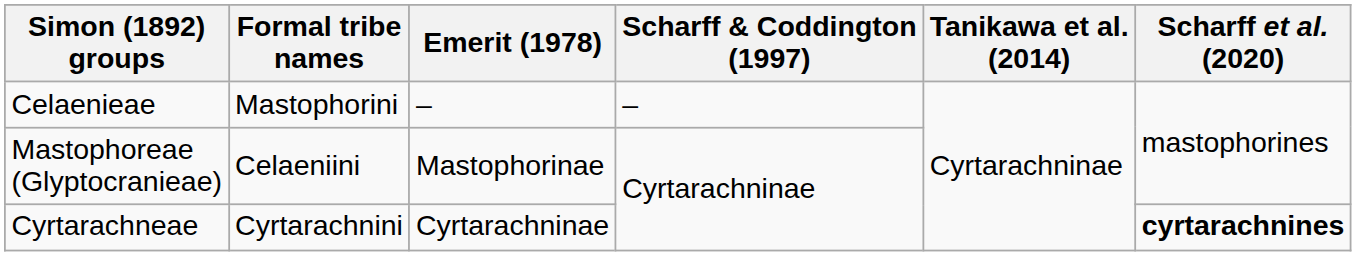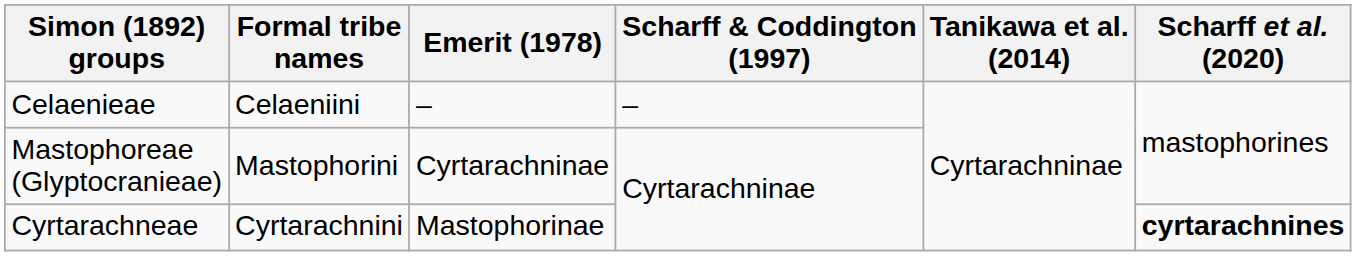Celaenieae | Formal tribe names: Mastophorini -> Celaeniini
Mastophoreae (Glyptocranieae) | Formal tribe names: Celaeniini -> Mastophorini
Mastophoreae (Glyptocranieae) | Emerit (1978): Mastophorinae -> Cyrtarachninae
Cyrtarachneae | Emerit (1978): Cyrtarachninae -> Mastophorinae
